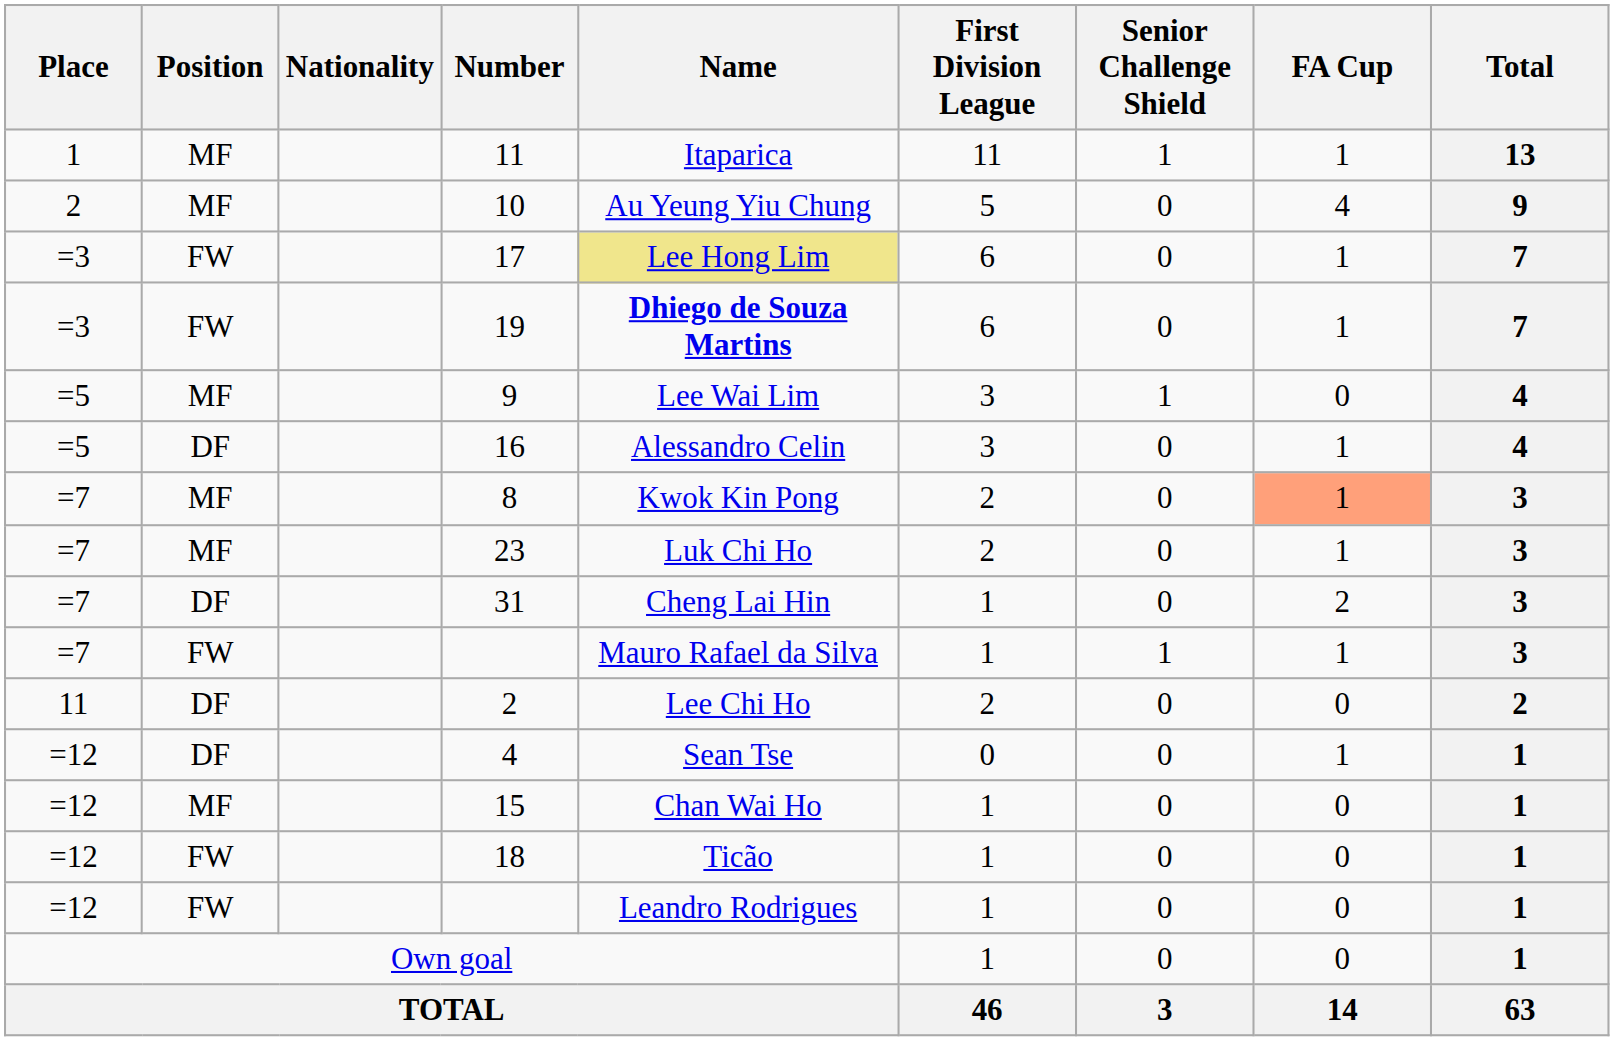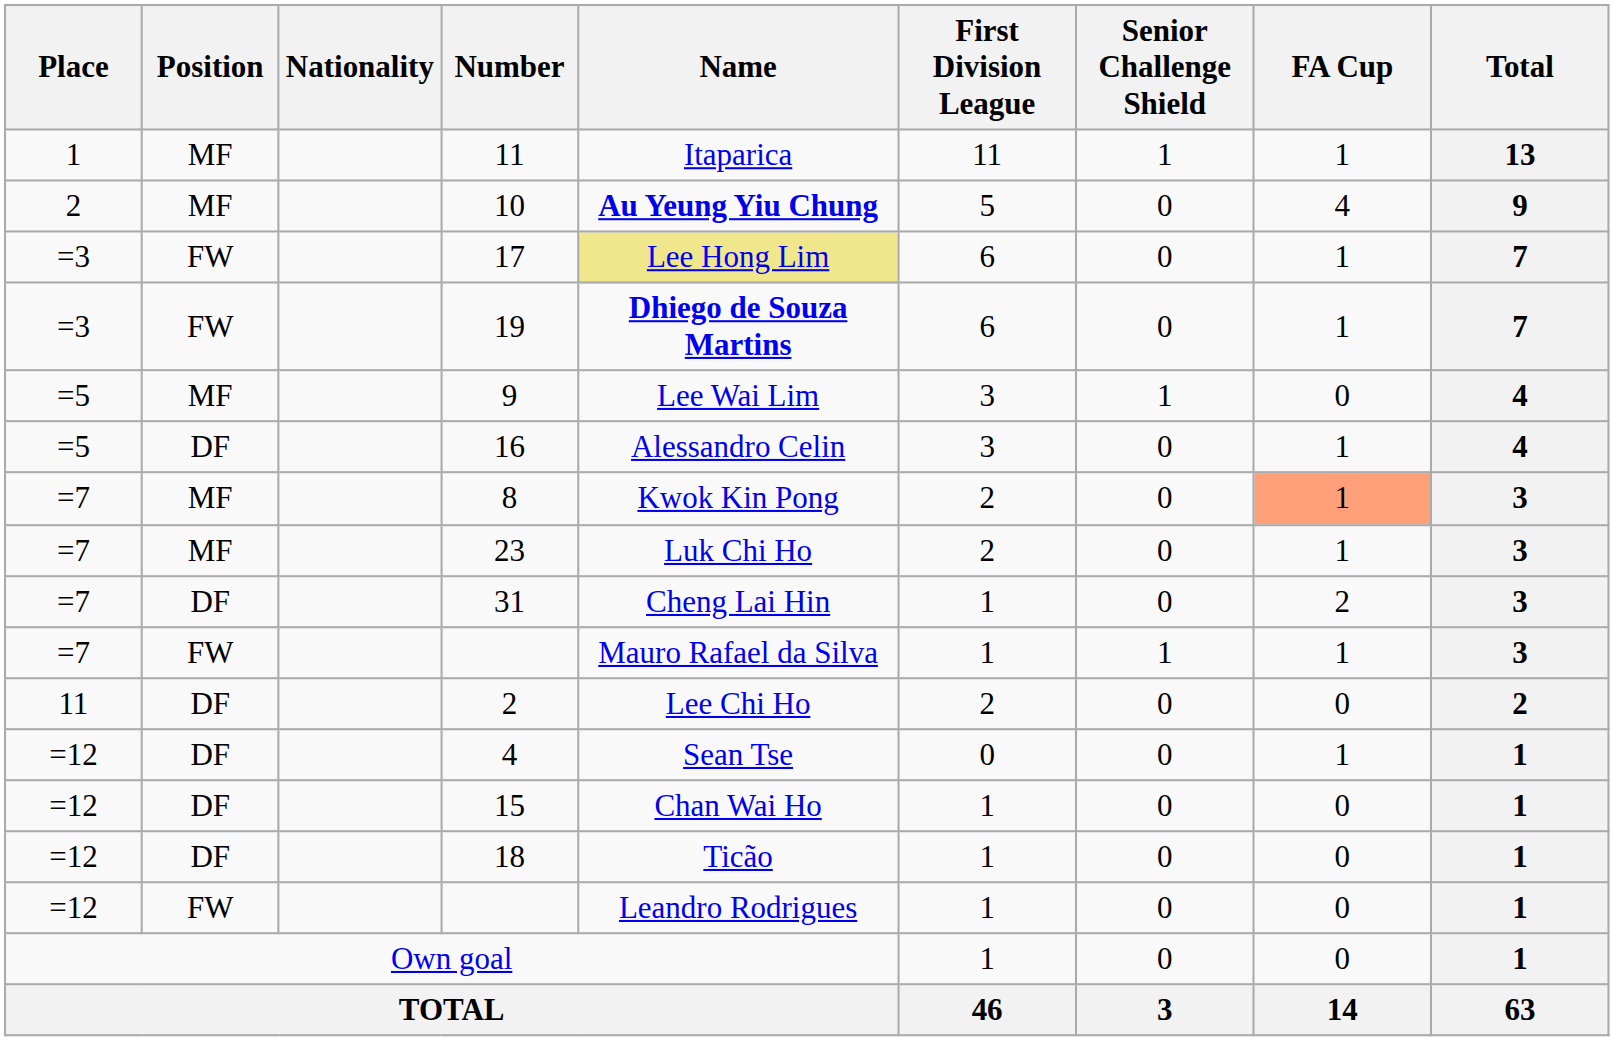10 | Name: normal -> bold
15 | Position: MF -> DF
18 | Position: FW -> DF
